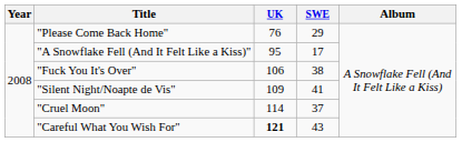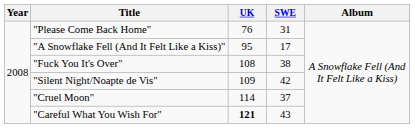"Please Come Back Home" | SWE: 29 -> 31
"Fuck You It's Over" | UK: 106 -> 108
"Silent Night/Noapte de Vis" | SWE: 41 -> 42
